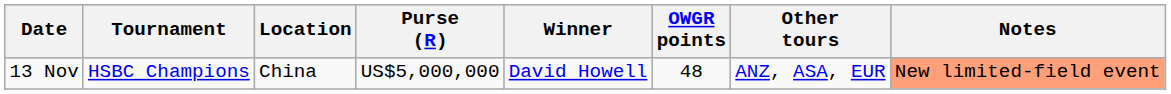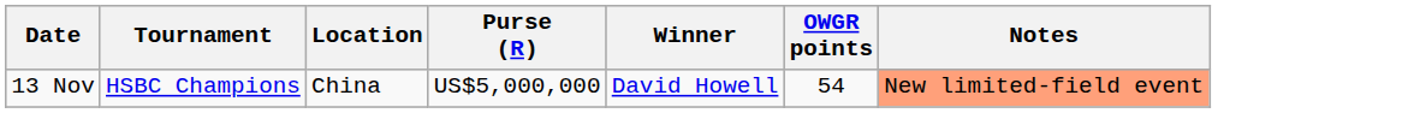- column: Other tours | ANZ, ASA, EUR
13 Nov | OWGR points: 48 -> 54
